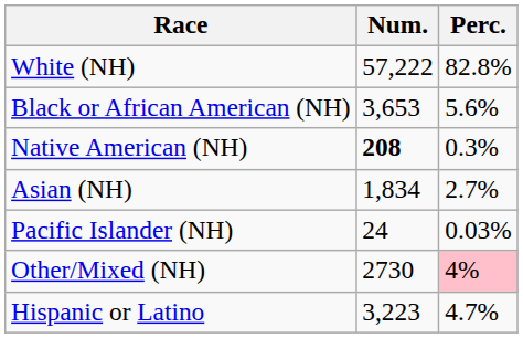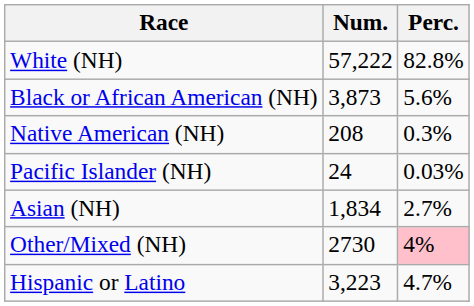Black or African American (NH) | Num.: 3,653 -> 3,873
Native American (NH) | Num.: bold -> normal
rows swapped: Asian (NH) <-> Pacific Islander (NH)
